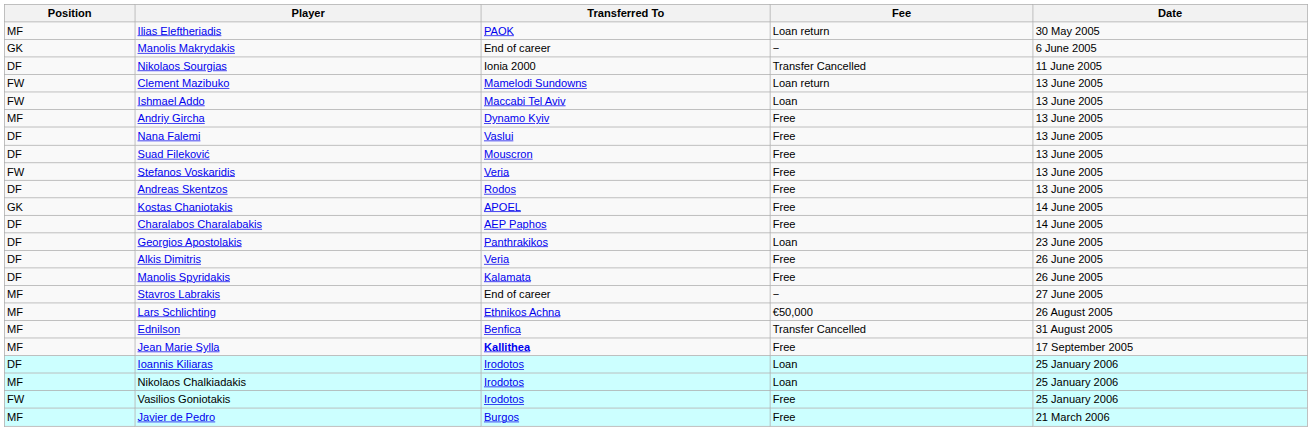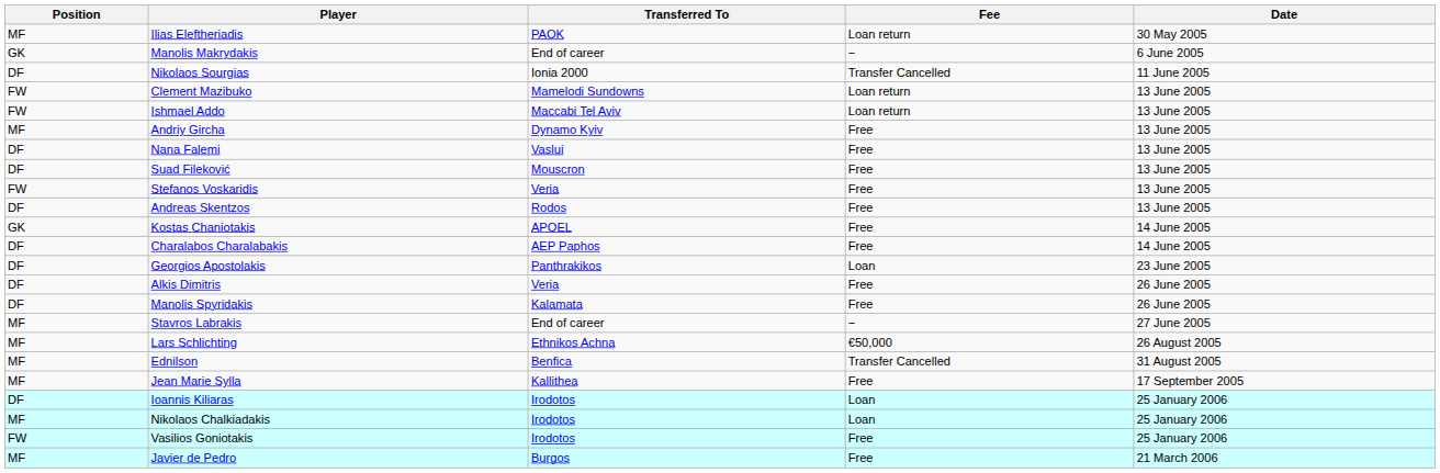Ishmael Addo | Fee: Loan -> Loan return
Jean Marie Sylla | Transferred To: bold -> normal
